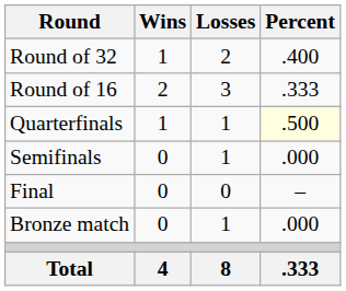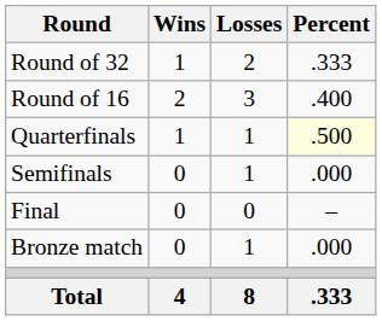Round of 32 | Percent: .400 -> .333
Round of 16 | Percent: .333 -> .400
